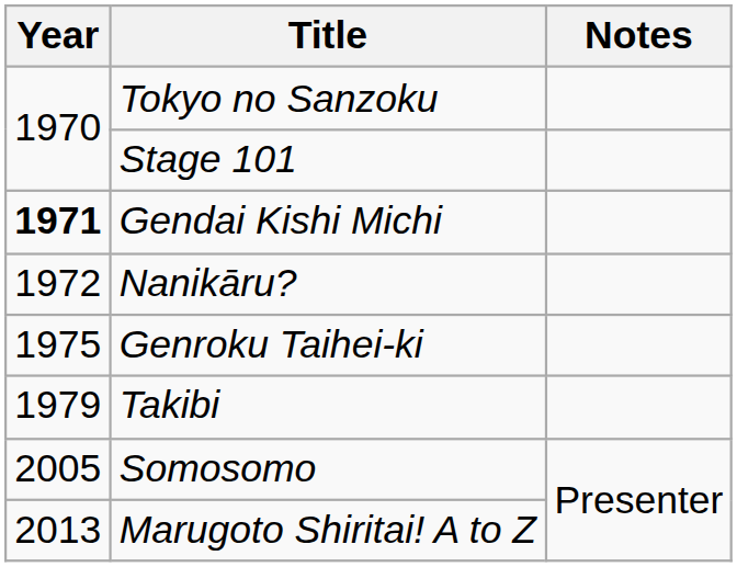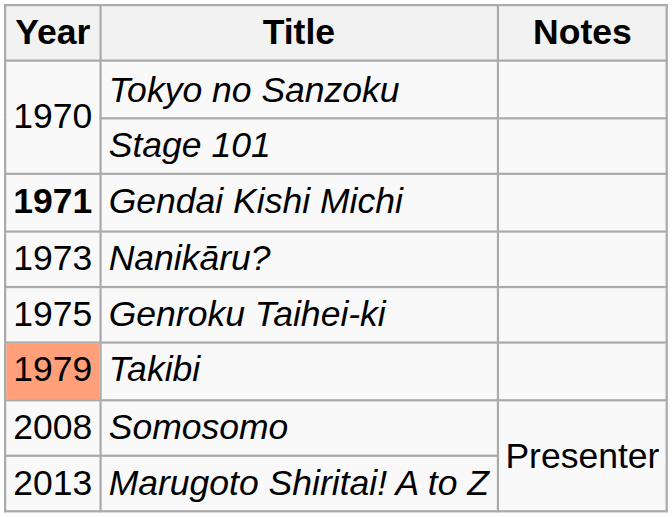Nanikāru? | Year: 1972 -> 1973
Takibi | Year: no background -> lightsalmon background
Somosomo | Year: 2005 -> 2008
